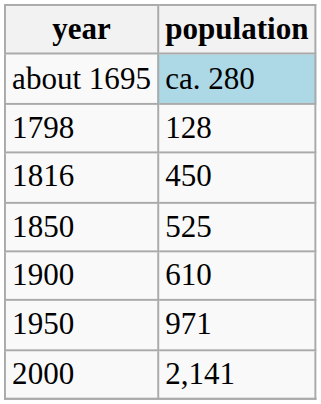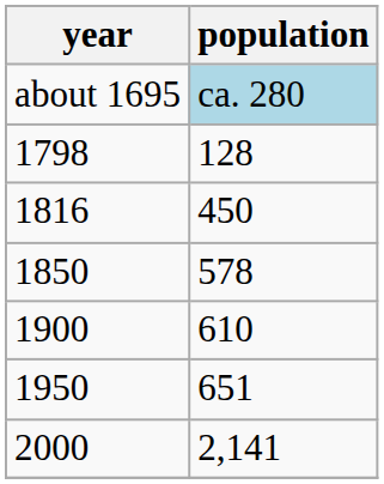1850 | population: 525 -> 578
1950 | population: 971 -> 651
